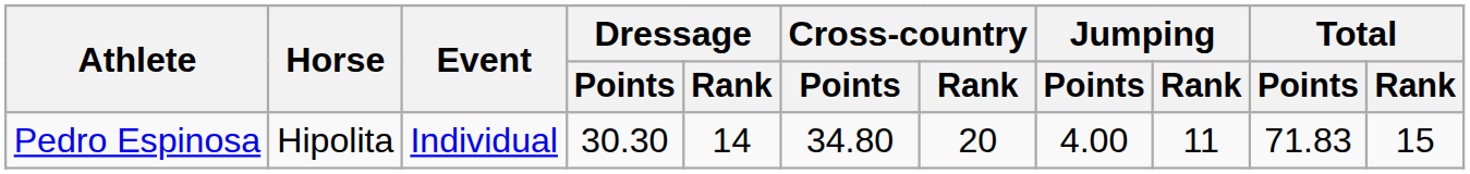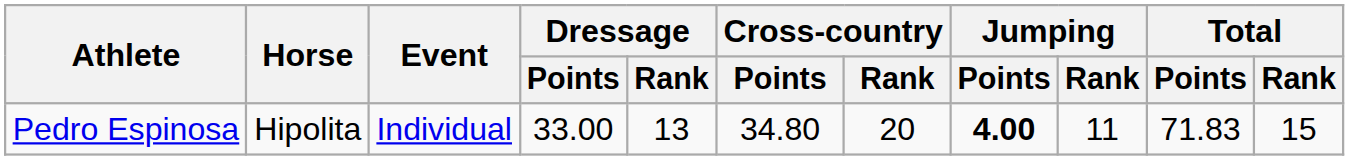Pedro Espinosa | Dressage / Points: 30.30 -> 33.00
Pedro Espinosa | Dressage / Rank: 14 -> 13
Pedro Espinosa | Jumping / Points: normal -> bold
